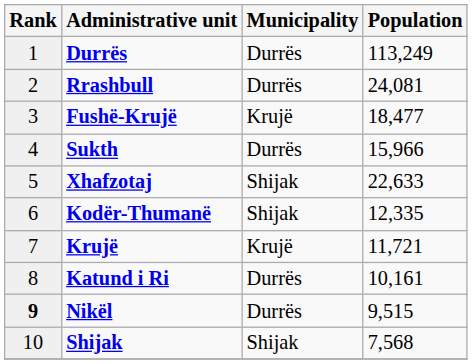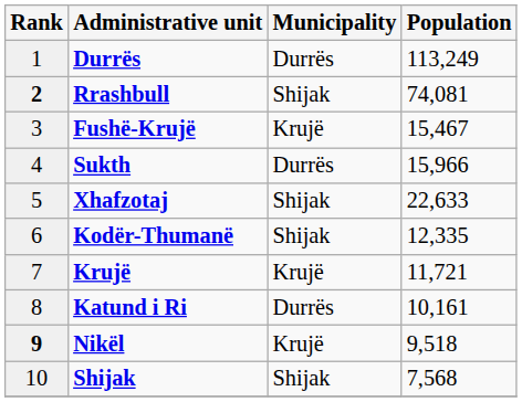Rrashbull | Rank: normal -> bold
Rrashbull | Municipality: Durrës -> Shijak
Rrashbull | Population: 24,081 -> 74,081
Fushë-Krujë | Population: 18,477 -> 15,467
Nikël | Municipality: Durrës -> Krujë
Nikël | Population: 9,515 -> 9,518
